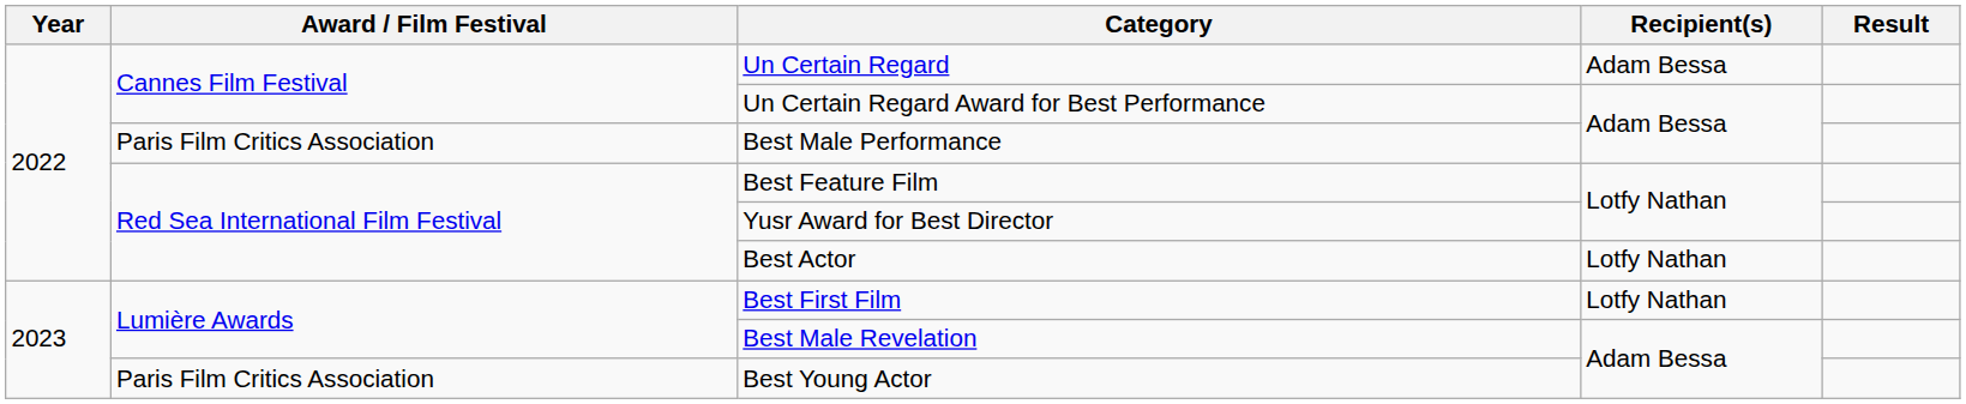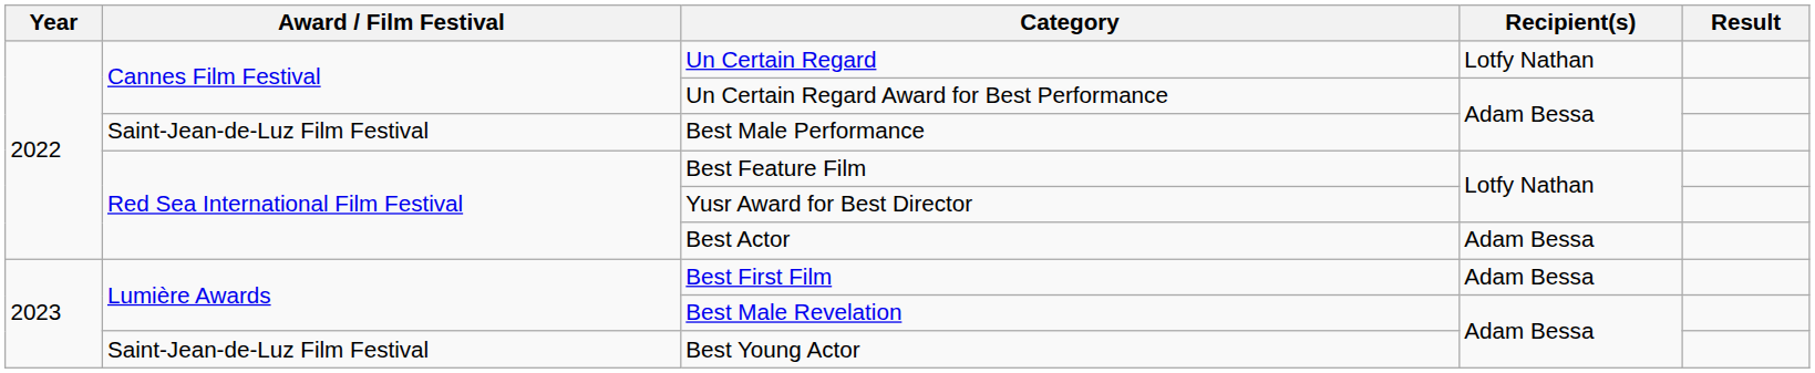Un Certain Regard | Recipient(s): Adam Bessa -> Lotfy Nathan
Best Male Performance | Award / Film Festival: Paris Film Critics Association -> Saint-Jean-de-Luz Film Festival
Best Actor | Recipient(s): Lotfy Nathan -> Adam Bessa
Best First Film | Recipient(s): Lotfy Nathan -> Adam Bessa
Best Young Actor | Award / Film Festival: Paris Film Critics Association -> Saint-Jean-de-Luz Film Festival
